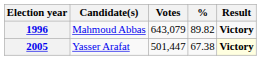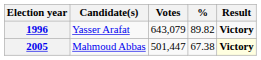1996 | Candidate(s): Mahmoud Abbas -> Yasser Arafat
2005 | Candidate(s): Yasser Arafat -> Mahmoud Abbas
